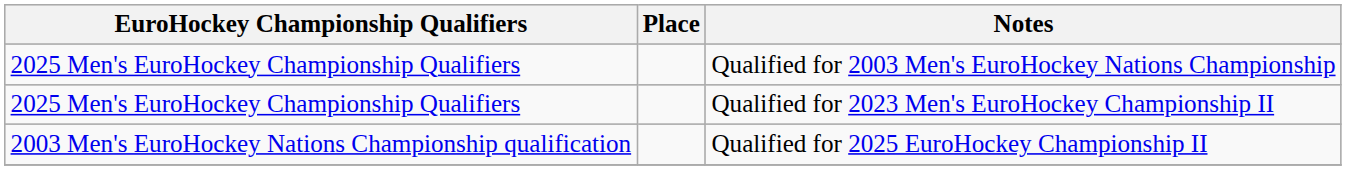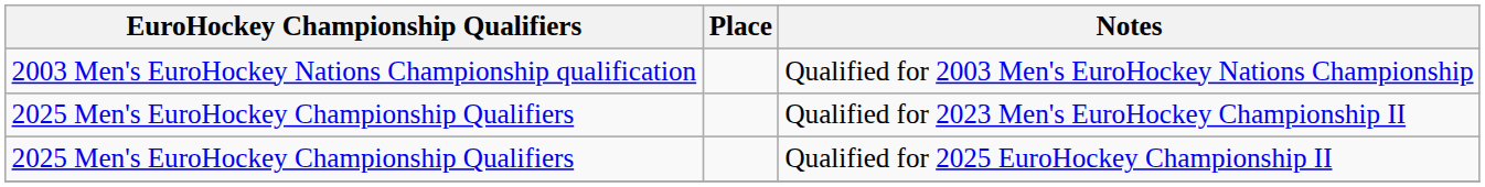Qualified for 2003 Men's EuroHockey Nations Championship | EuroHockey Championship Qualifiers: 2025 Men's EuroHockey Championship Qualifiers -> 2003 Men's EuroHockey Nations Championship qualification
Qualified for 2025 EuroHockey Championship II | EuroHockey Championship Qualifiers: 2003 Men's EuroHockey Nations Championship qualification -> 2025 Men's EuroHockey Championship Qualifiers
